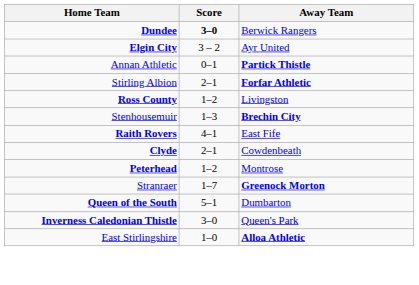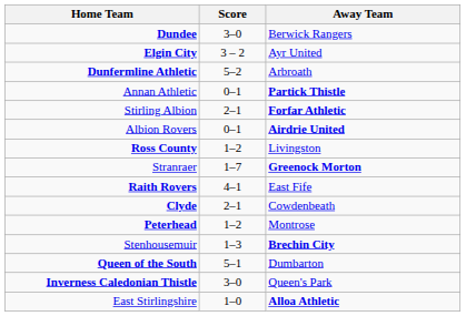Dundee | Score: bold -> normal
+ row: Dunfermline Athletic | 5–2 | Arbroath
+ row: Albion Rovers | 0–1 | Airdrie United
rows swapped: Stenhousemuir <-> Stranraer
